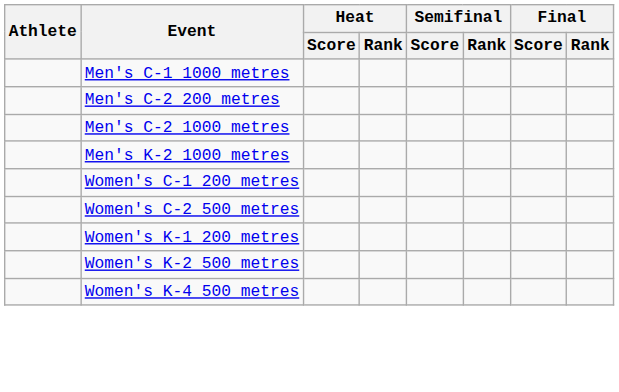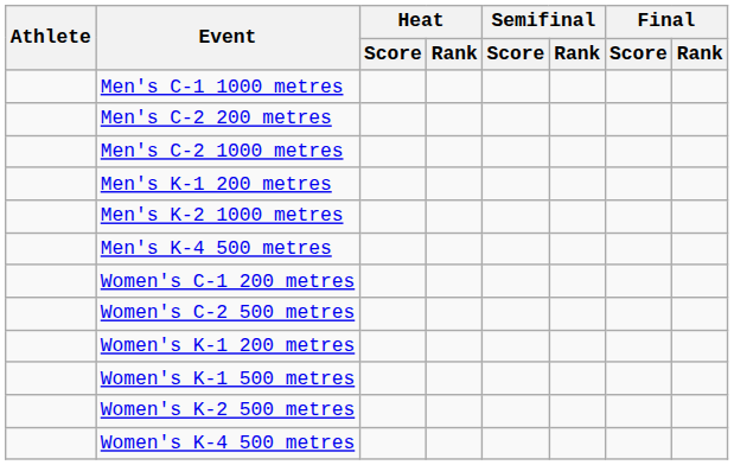+ row: Men's K-1 200 metres
+ row: Men's K-4 500 metres
+ row: Women's K-1 500 metres
